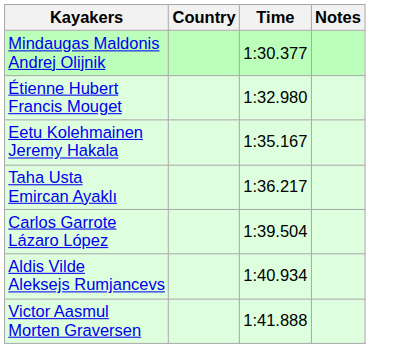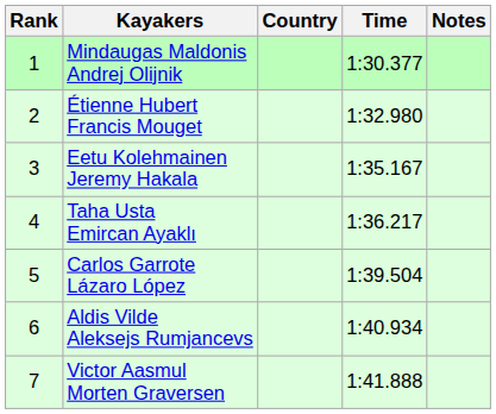+ column: Rank | 1 | 2 | 3 | 4 | 5 | 6 | 7
